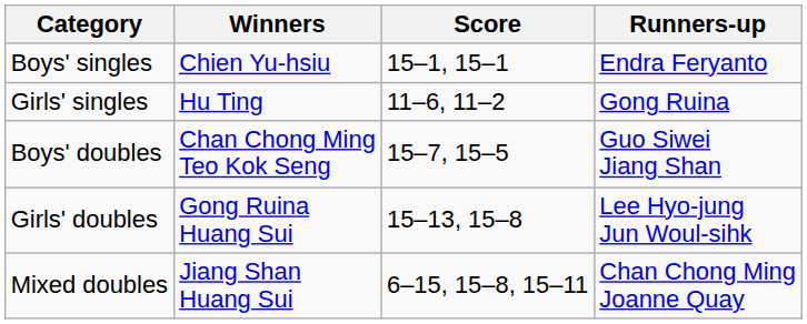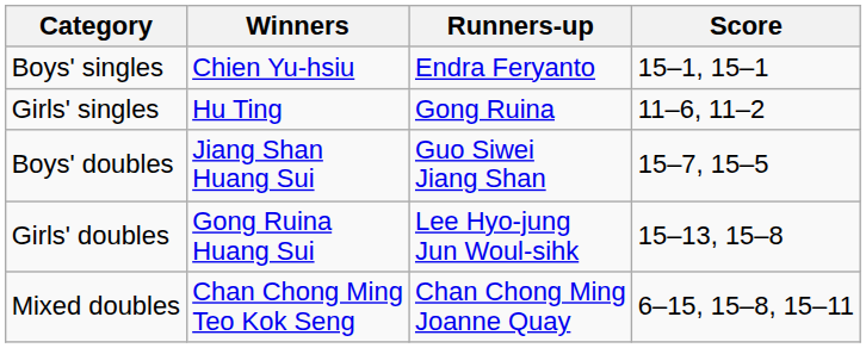columns swapped: Runners-up <-> Score
Boys' doubles | Winners: Chan Chong Ming Teo Kok Seng -> Jiang Shan Huang Sui
Mixed doubles | Winners: Jiang Shan Huang Sui -> Chan Chong Ming Teo Kok Seng
